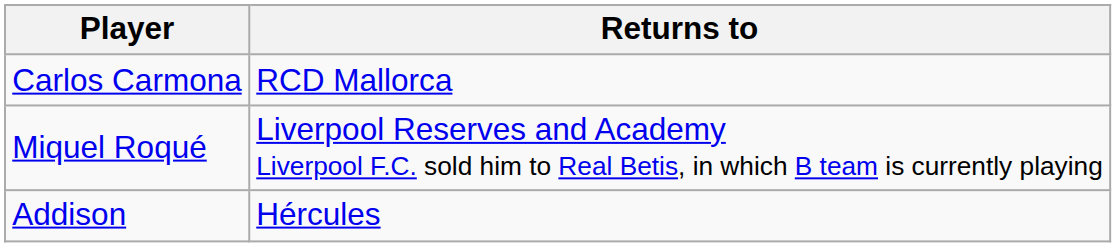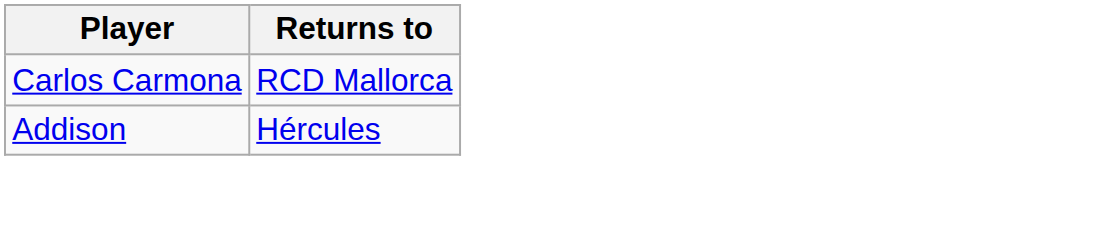- row: Miquel Roqué | Liverpool Reserves and Academy Liverpool F.C. sold him to Real Betis, in which B team is currently playing
